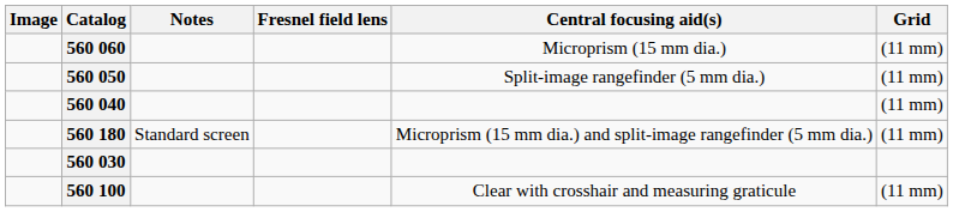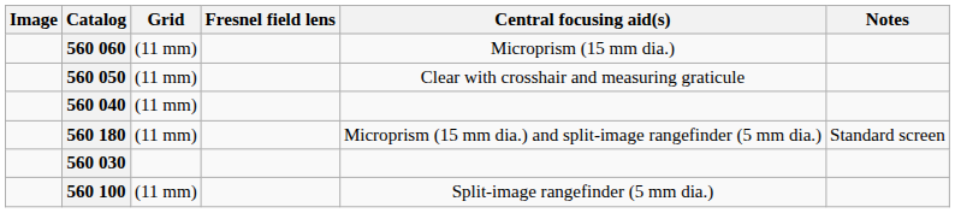columns swapped: Grid <-> Notes
560 050 | Central focusing aid(s): Split-image rangefinder (5 mm dia.) -> Clear with crosshair and measuring graticule
560 100 | Central focusing aid(s): Clear with crosshair and measuring graticule -> Split-image rangefinder (5 mm dia.)
